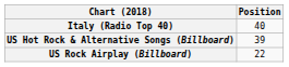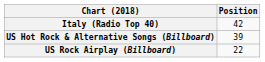Italy (Radio Top 40) | Position: 40 -> 42
